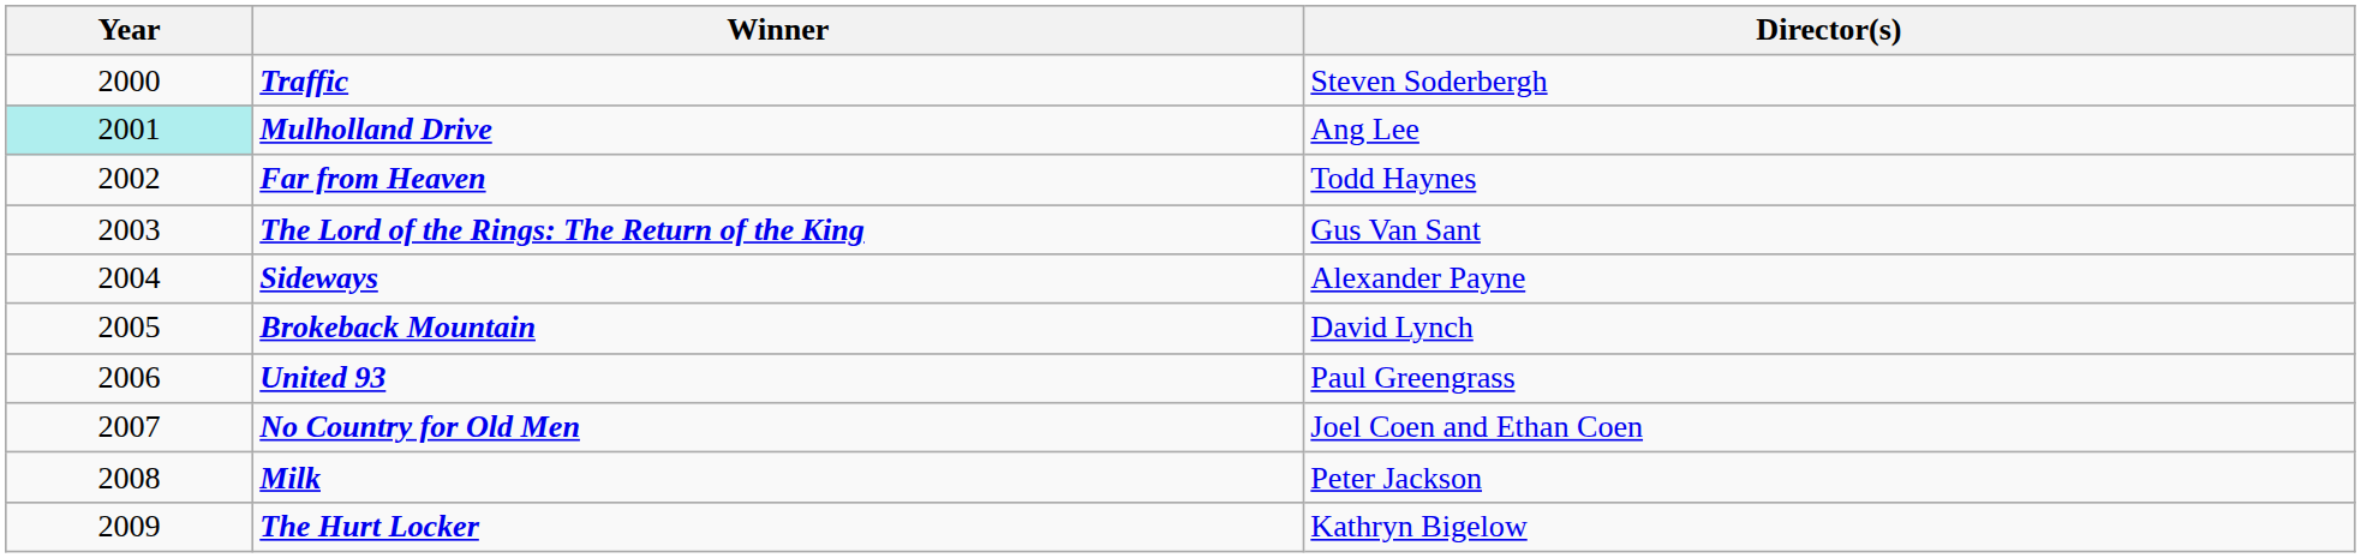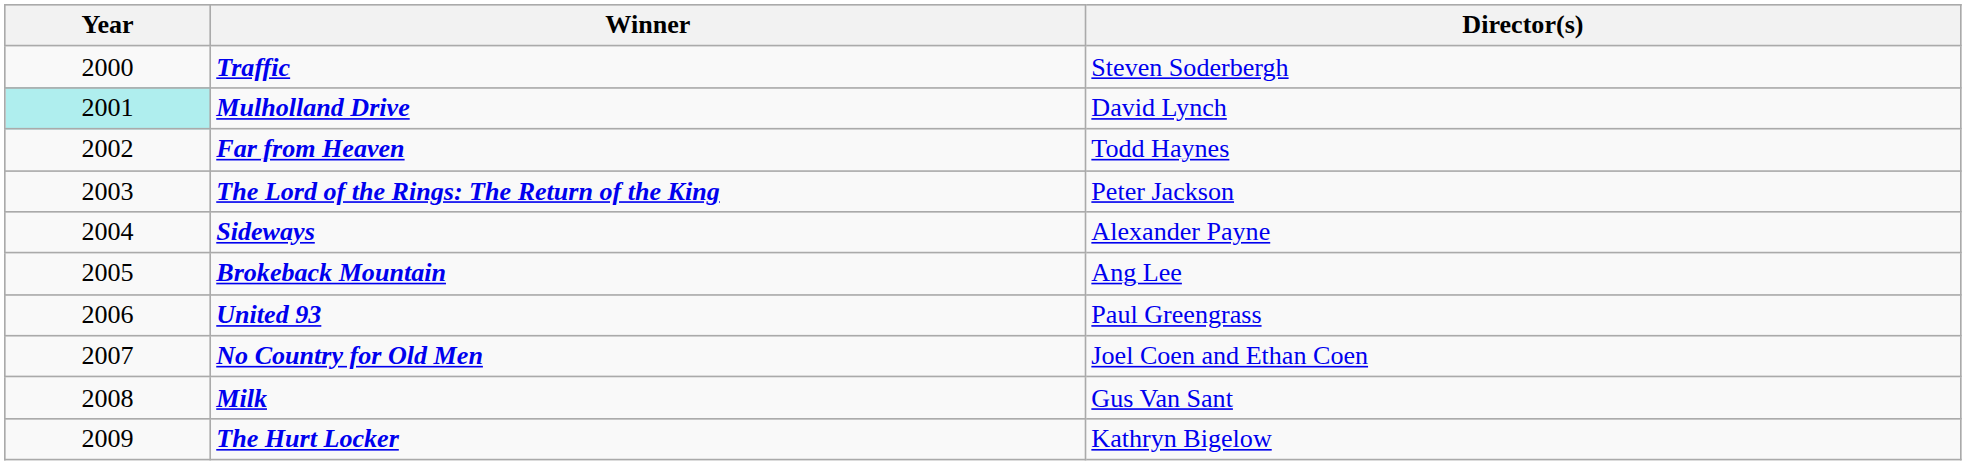Mulholland Drive | Director(s): Ang Lee -> David Lynch
The Lord of the Rings: The Return of the King | Director(s): Gus Van Sant -> Peter Jackson
Brokeback Mountain | Director(s): David Lynch -> Ang Lee
Milk | Director(s): Peter Jackson -> Gus Van Sant
